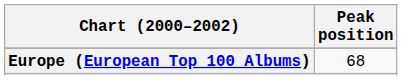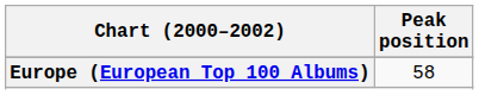Europe (European Top 100 Albums) | Peak position: 68 -> 58
